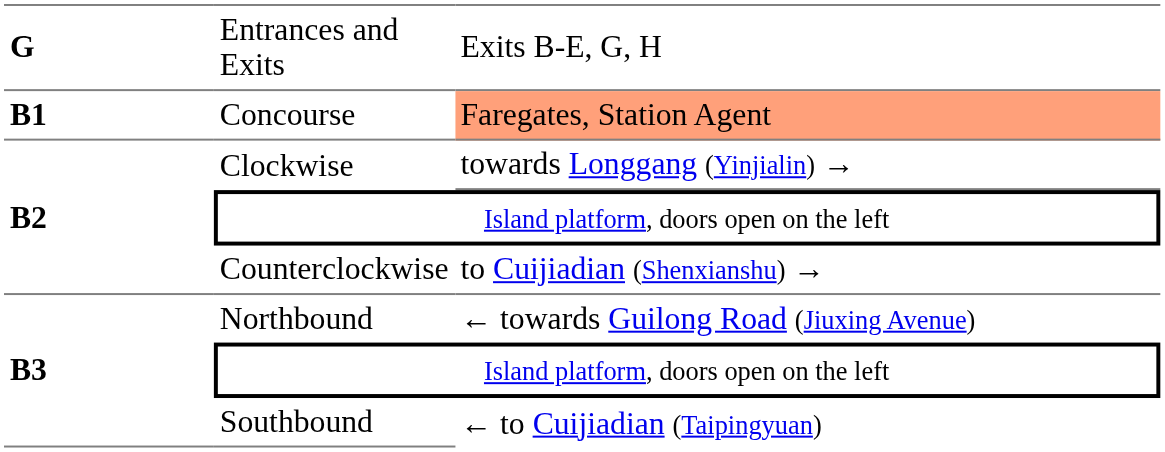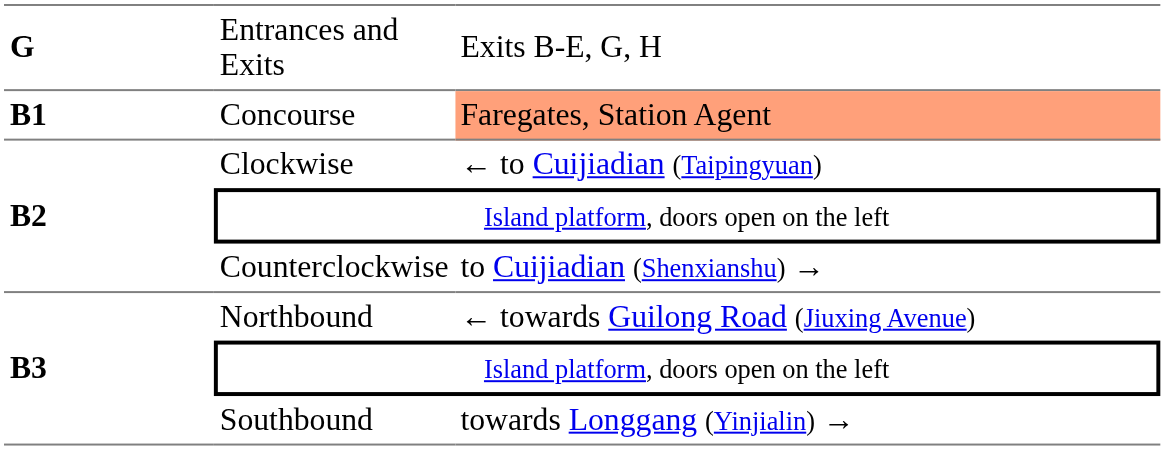Clockwise | column 3: towards Longgang (Yinjialin) → -> ← to Cuijiadian (Taipingyuan)
Southbound | column 3: ← to Cuijiadian (Taipingyuan) -> towards Longgang (Yinjialin) →
